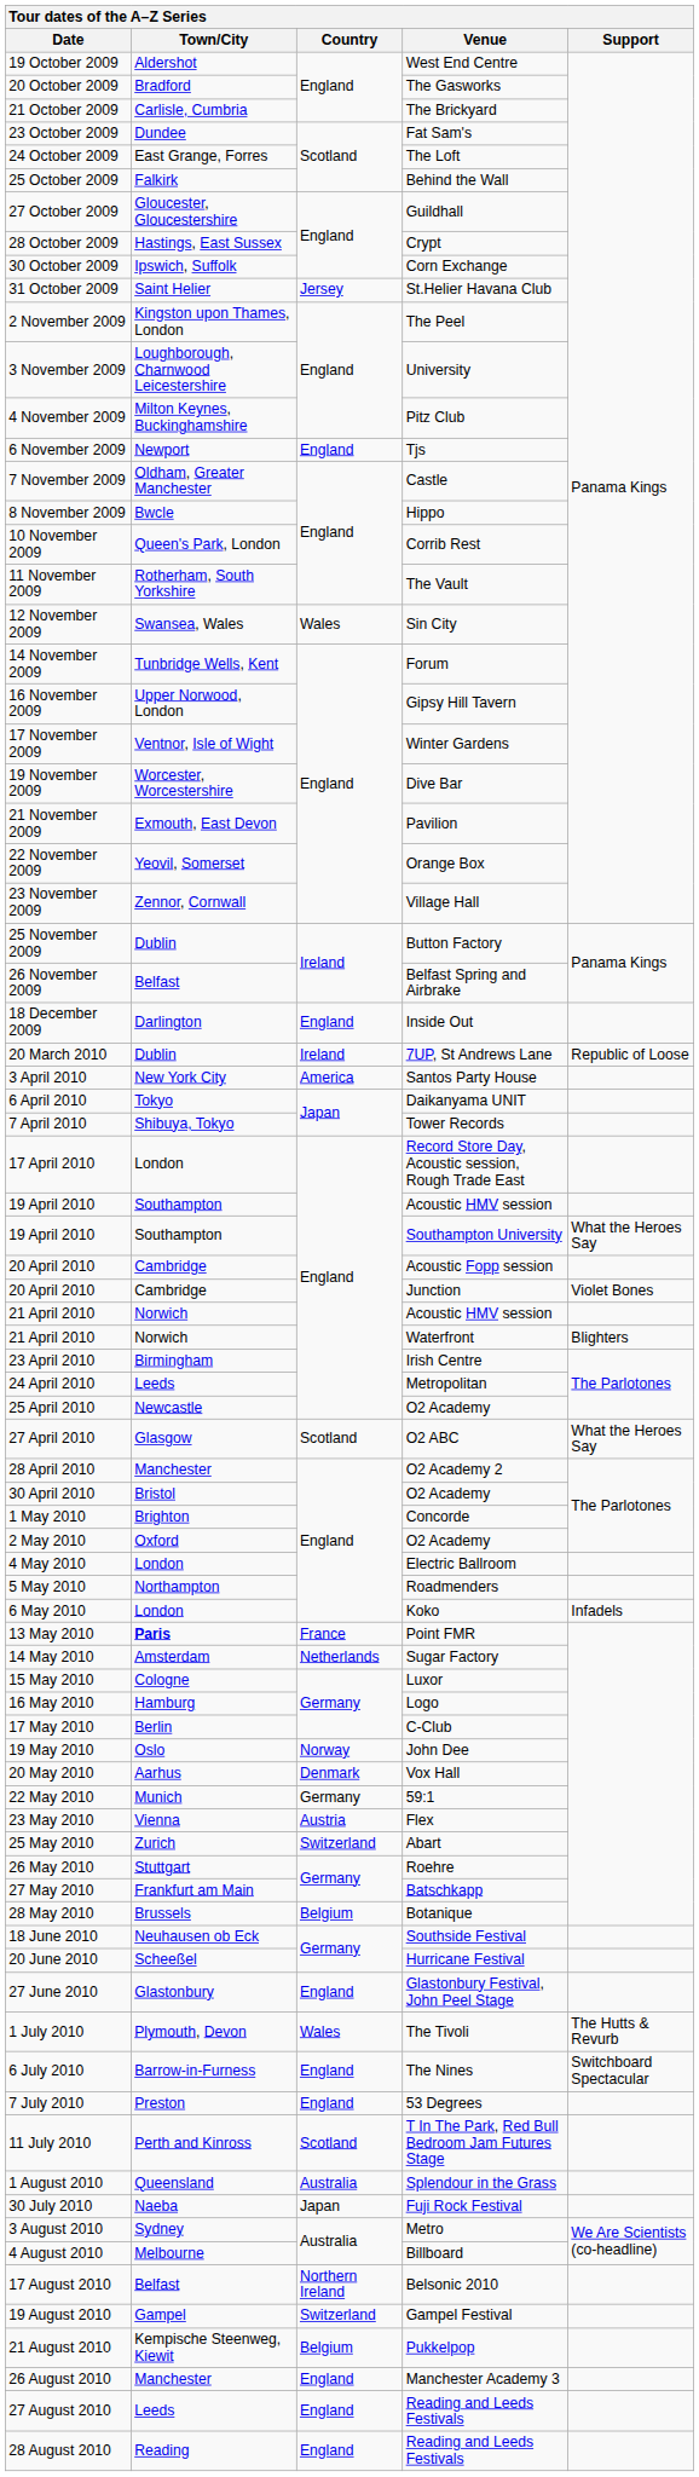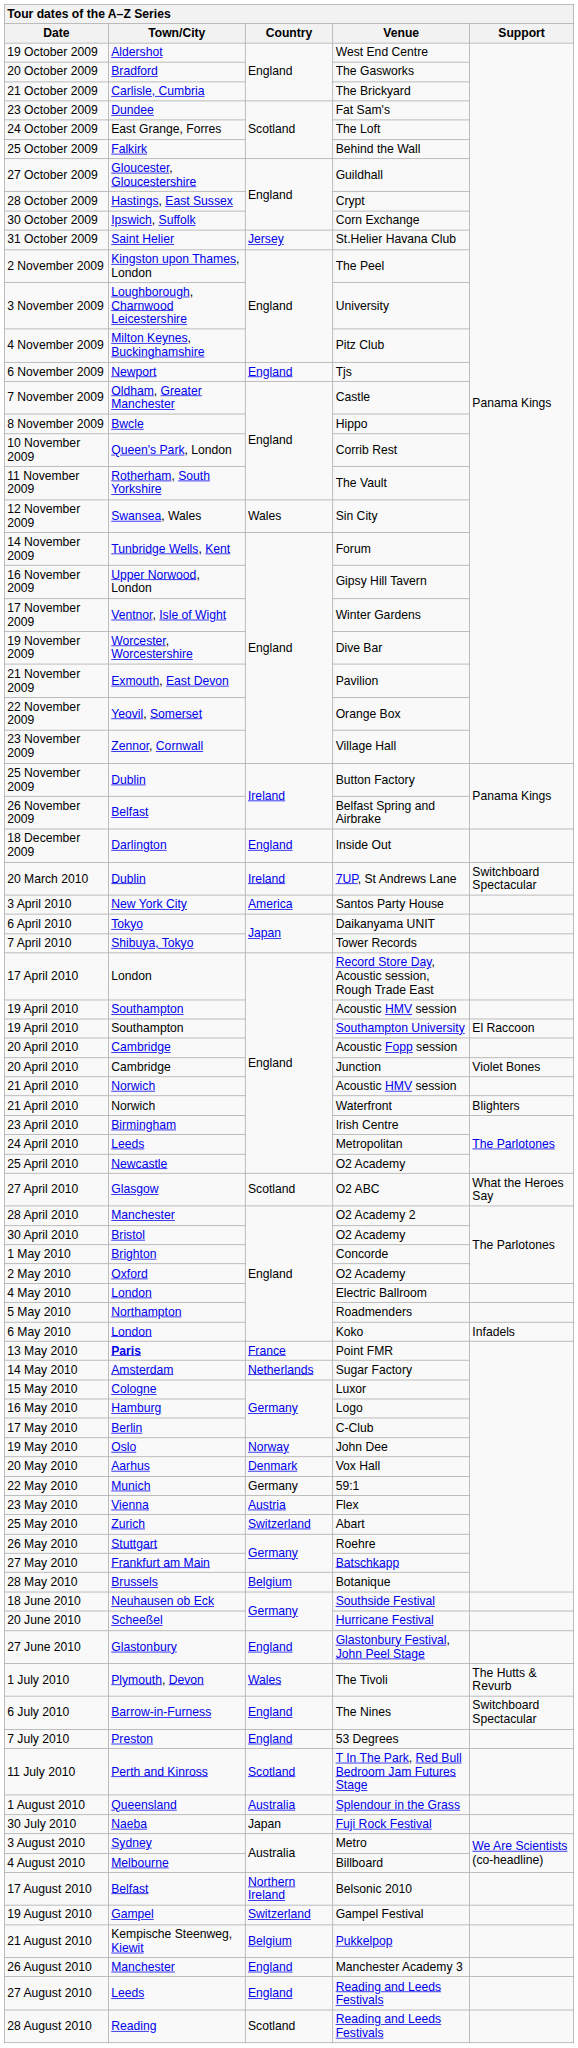20 March 2010 | Support: Republic of Loose -> Switchboard Spectacular
19 April 2010 / Southampton University | Support: What the Heroes Say -> El Raccoon
28 August 2010 | Country: England -> Scotland
